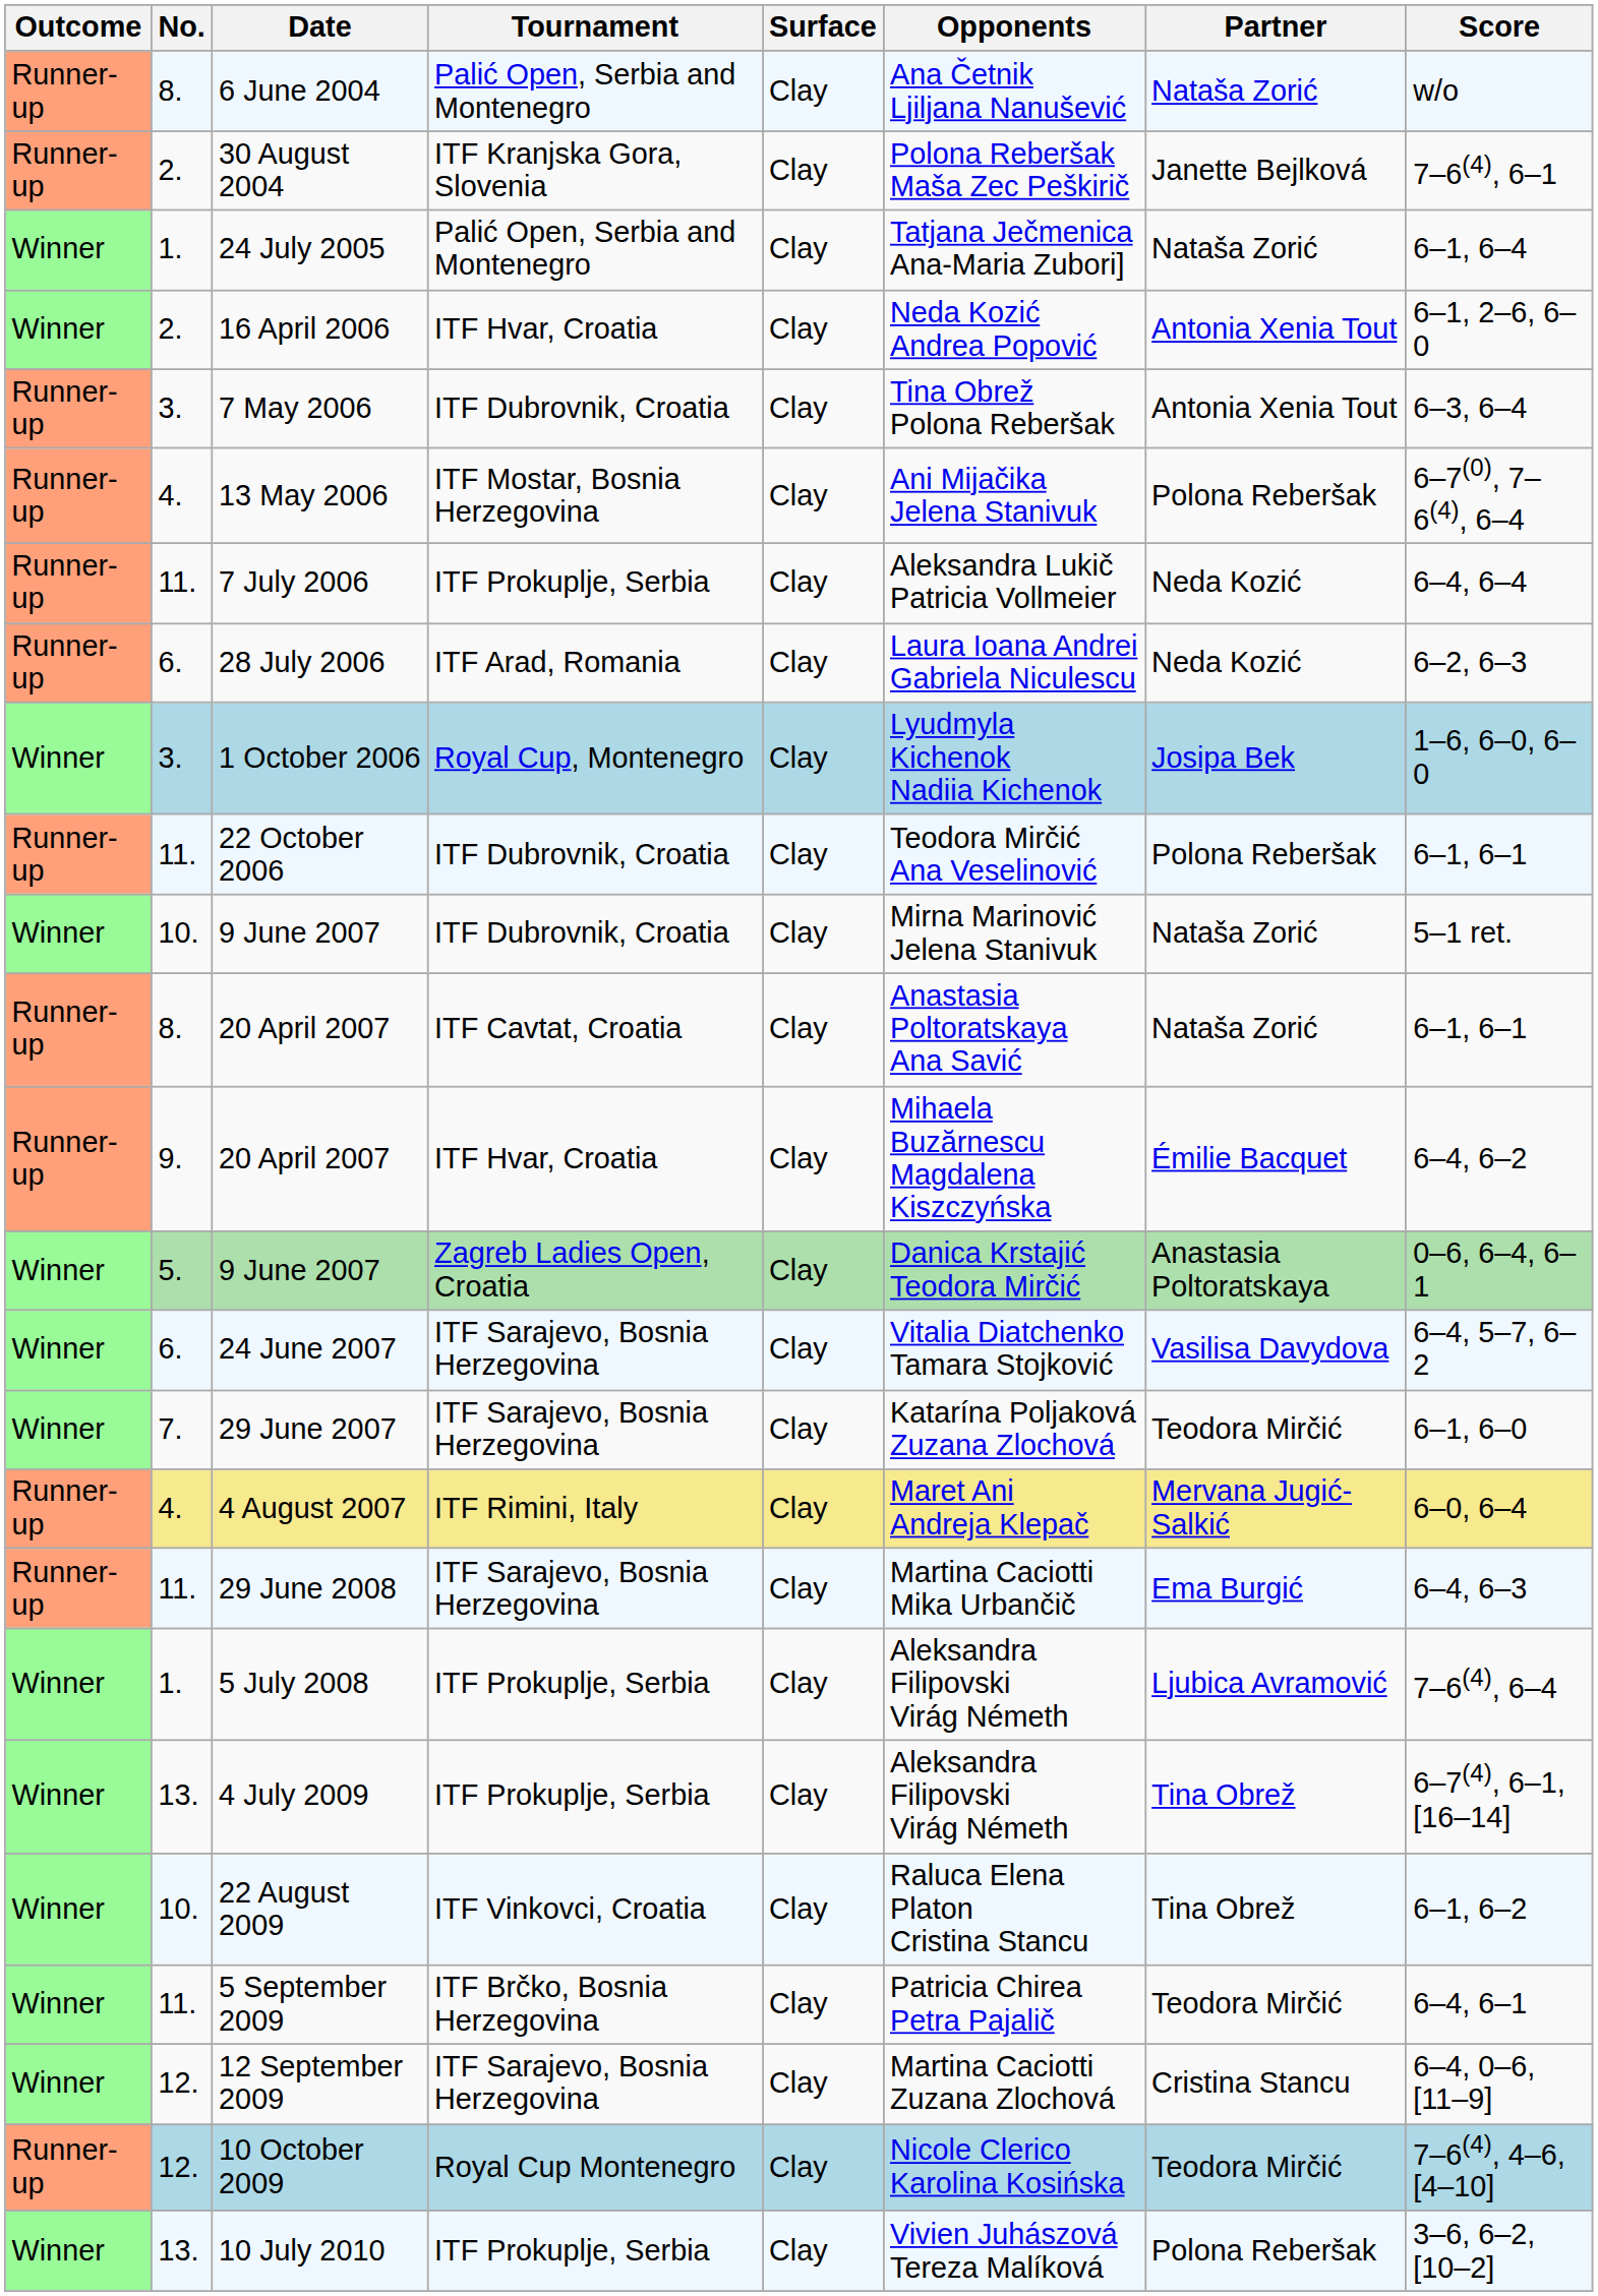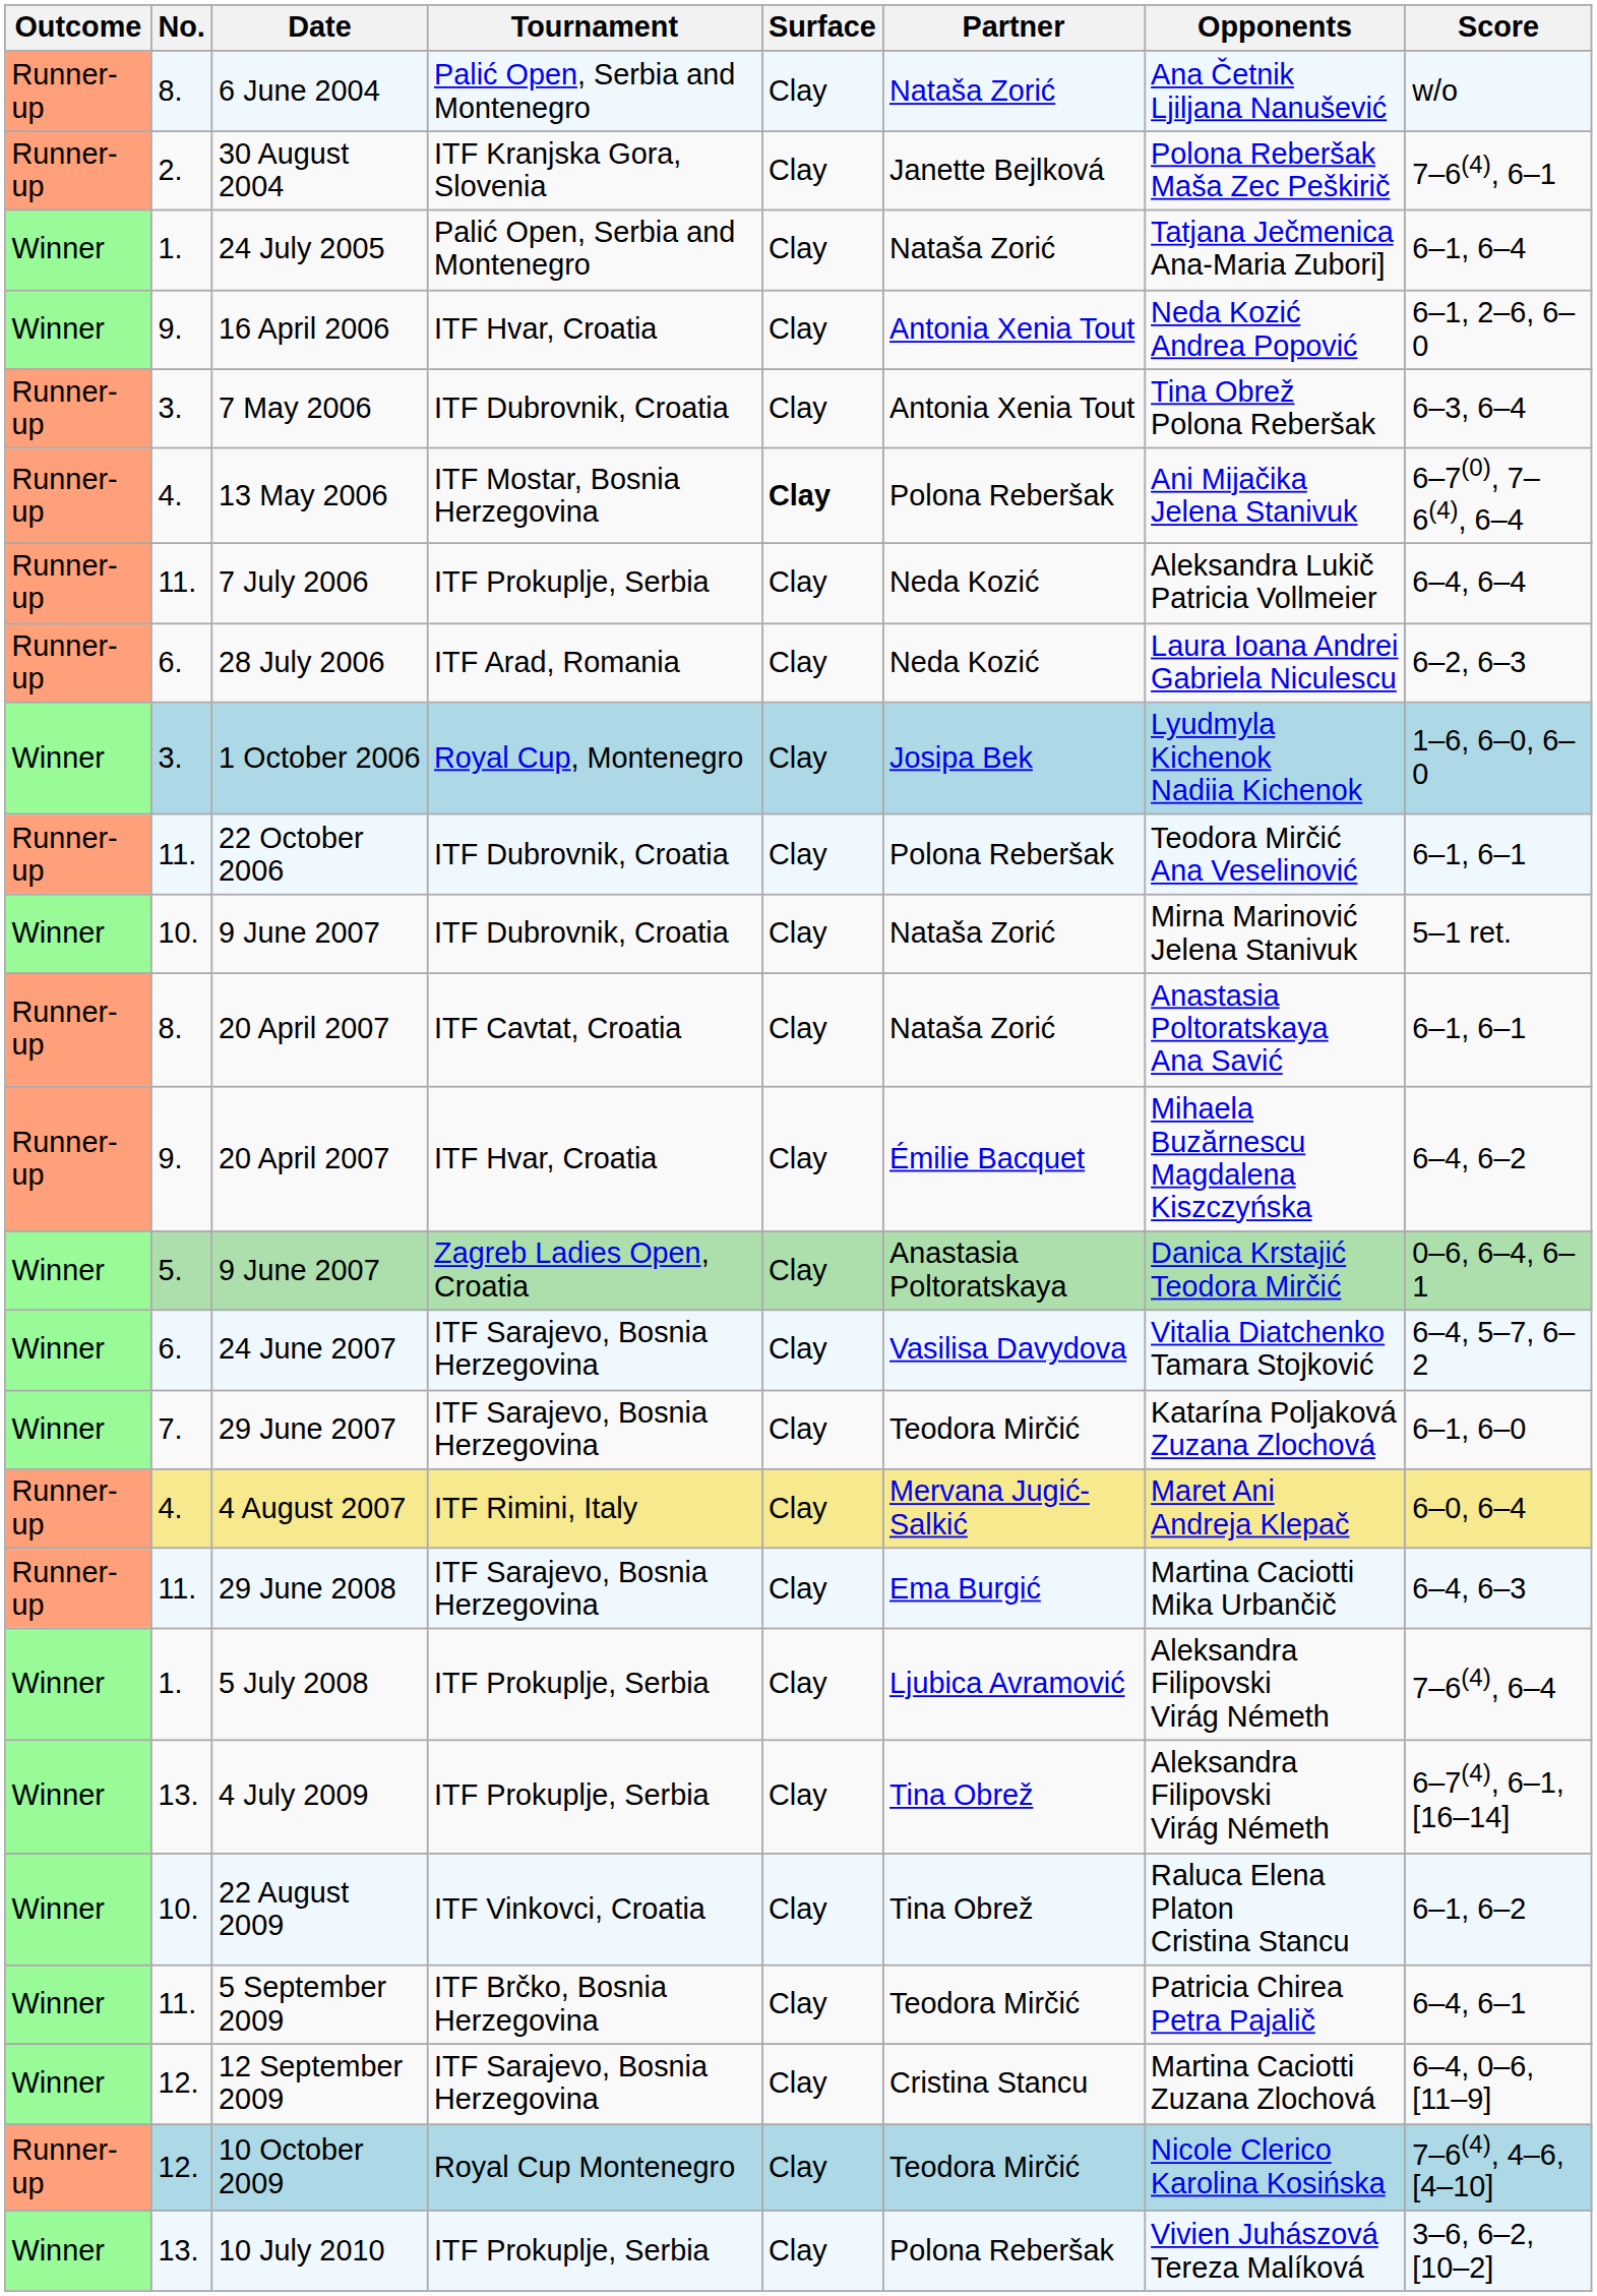columns swapped: Partner <-> Opponents
16 April 2006 | No.: 2. -> 9.
13 May 2006 | Surface: normal -> bold
